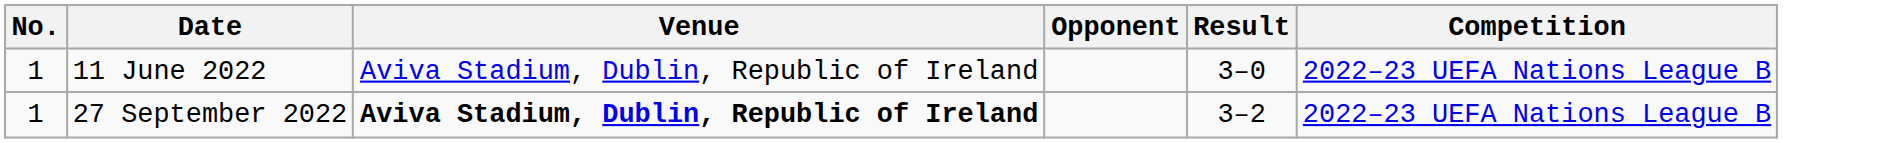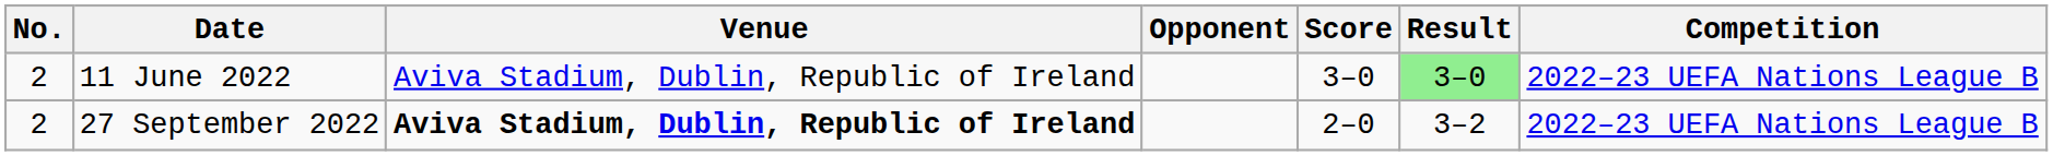+ column: Score | 3–0 | 2–0
11 June 2022 | No.: 1 -> 2
11 June 2022 | Result: no background -> lightgreen background
27 September 2022 | No.: 1 -> 2
